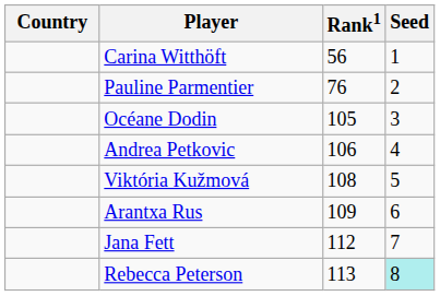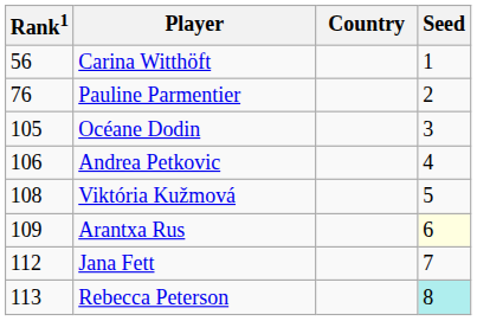columns swapped: Country <-> Rank1
Arantxa Rus | Seed: no background -> lightyellow background
